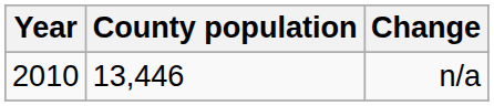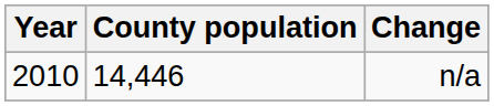n/a | County population: 13,446 -> 14,446
